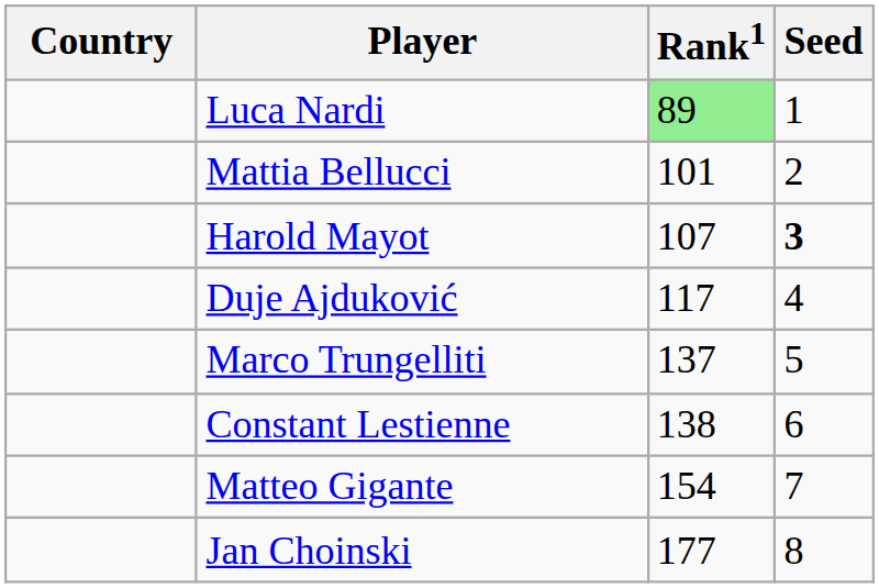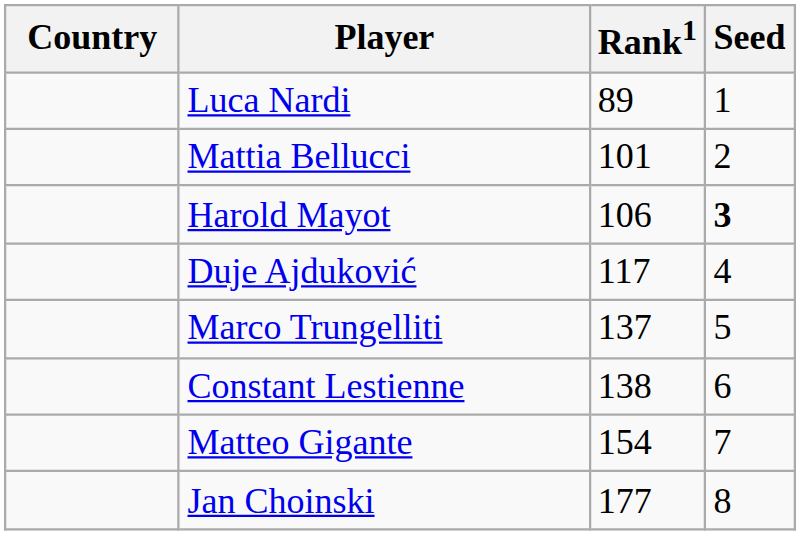Luca Nardi | Rank1: lightgreen background -> no background
Harold Mayot | Rank1: 107 -> 106
